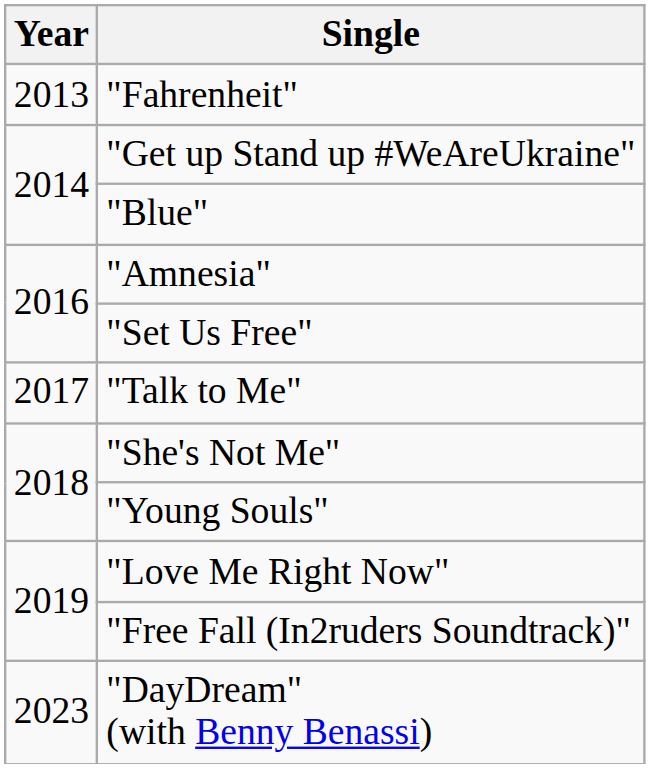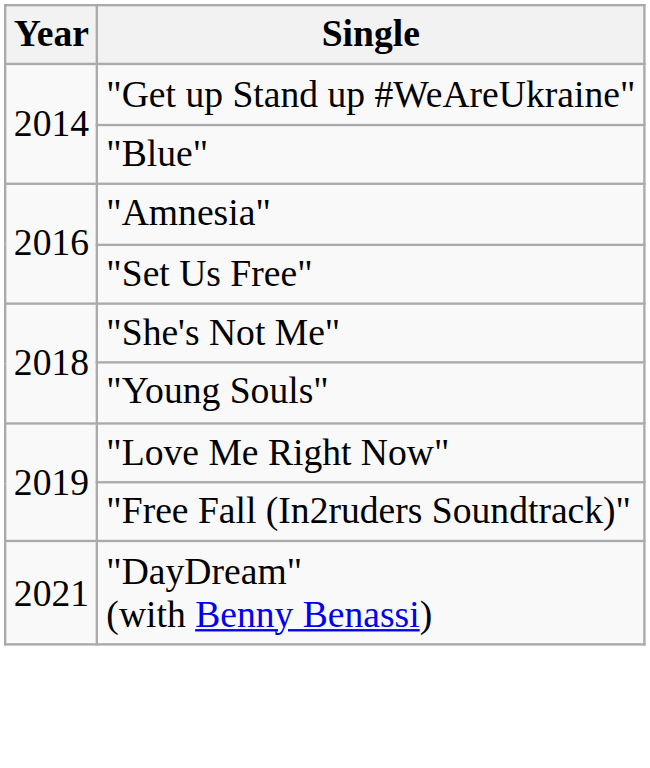- row: 2013 | "Fahrenheit"
- row: 2017 | "Talk to Me"
"DayDream" (with Benny Benassi) | Year: 2023 -> 2021
